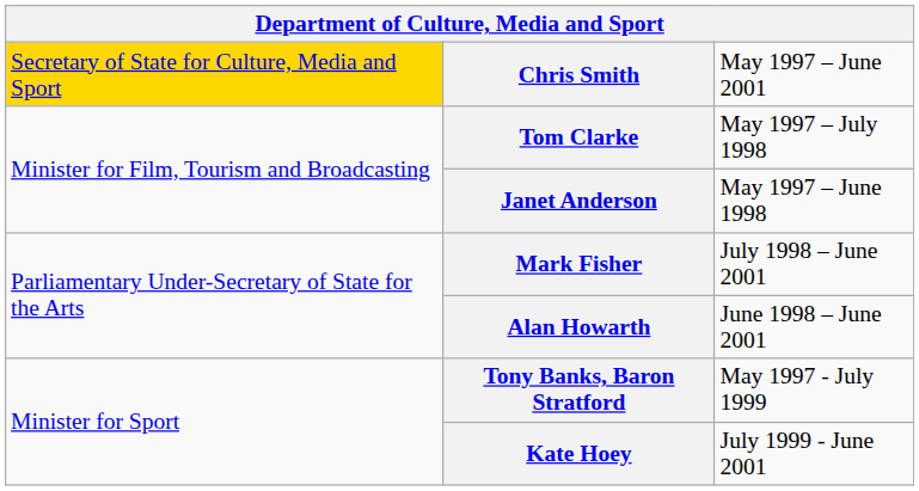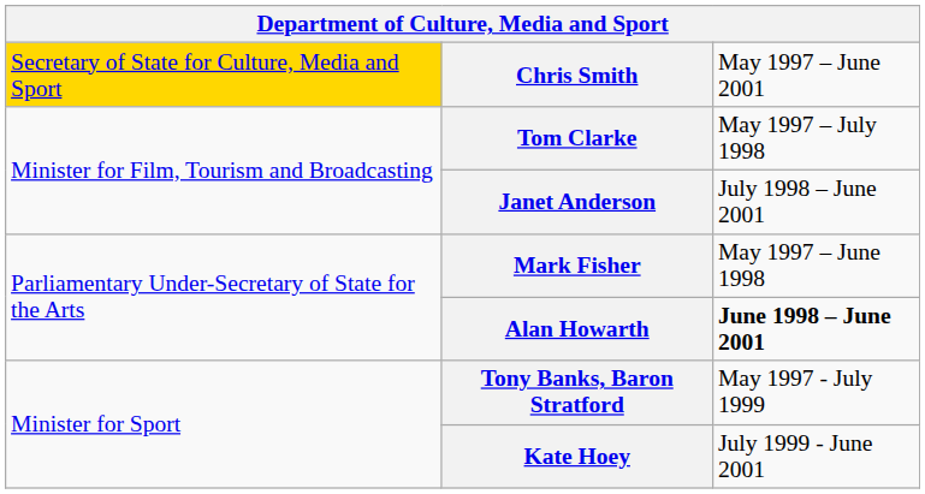Janet Anderson | column 3: May 1997 – June 1998 -> July 1998 – June 2001
Mark Fisher | column 3: July 1998 – June 2001 -> May 1997 – June 1998
Alan Howarth | column 3: normal -> bold
